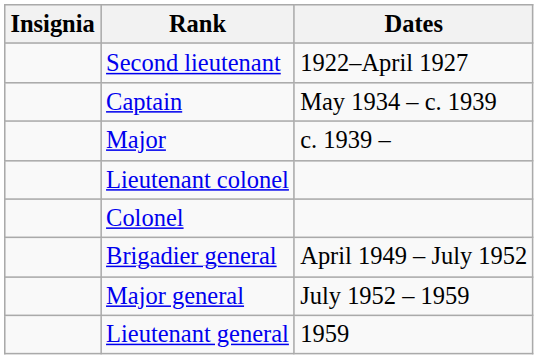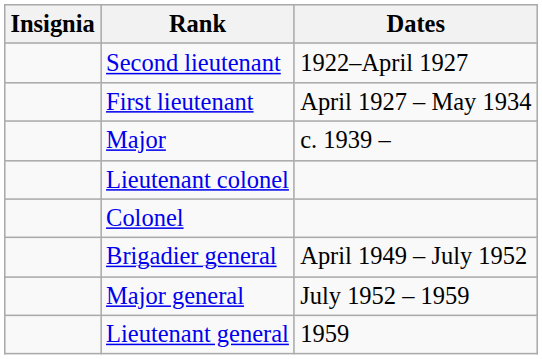+ row: First lieutenant | April 1927 – May 1934
- row: Captain | May 1934 – c. 1939
